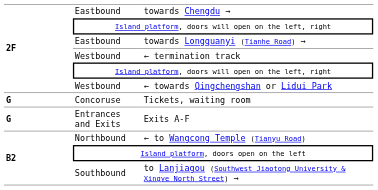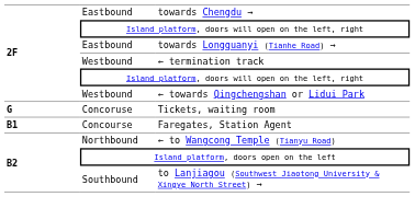- row: G | Entrances and Exits | Exits A-F
+ row: B1 | Concourse | Faregates, Station Agent
